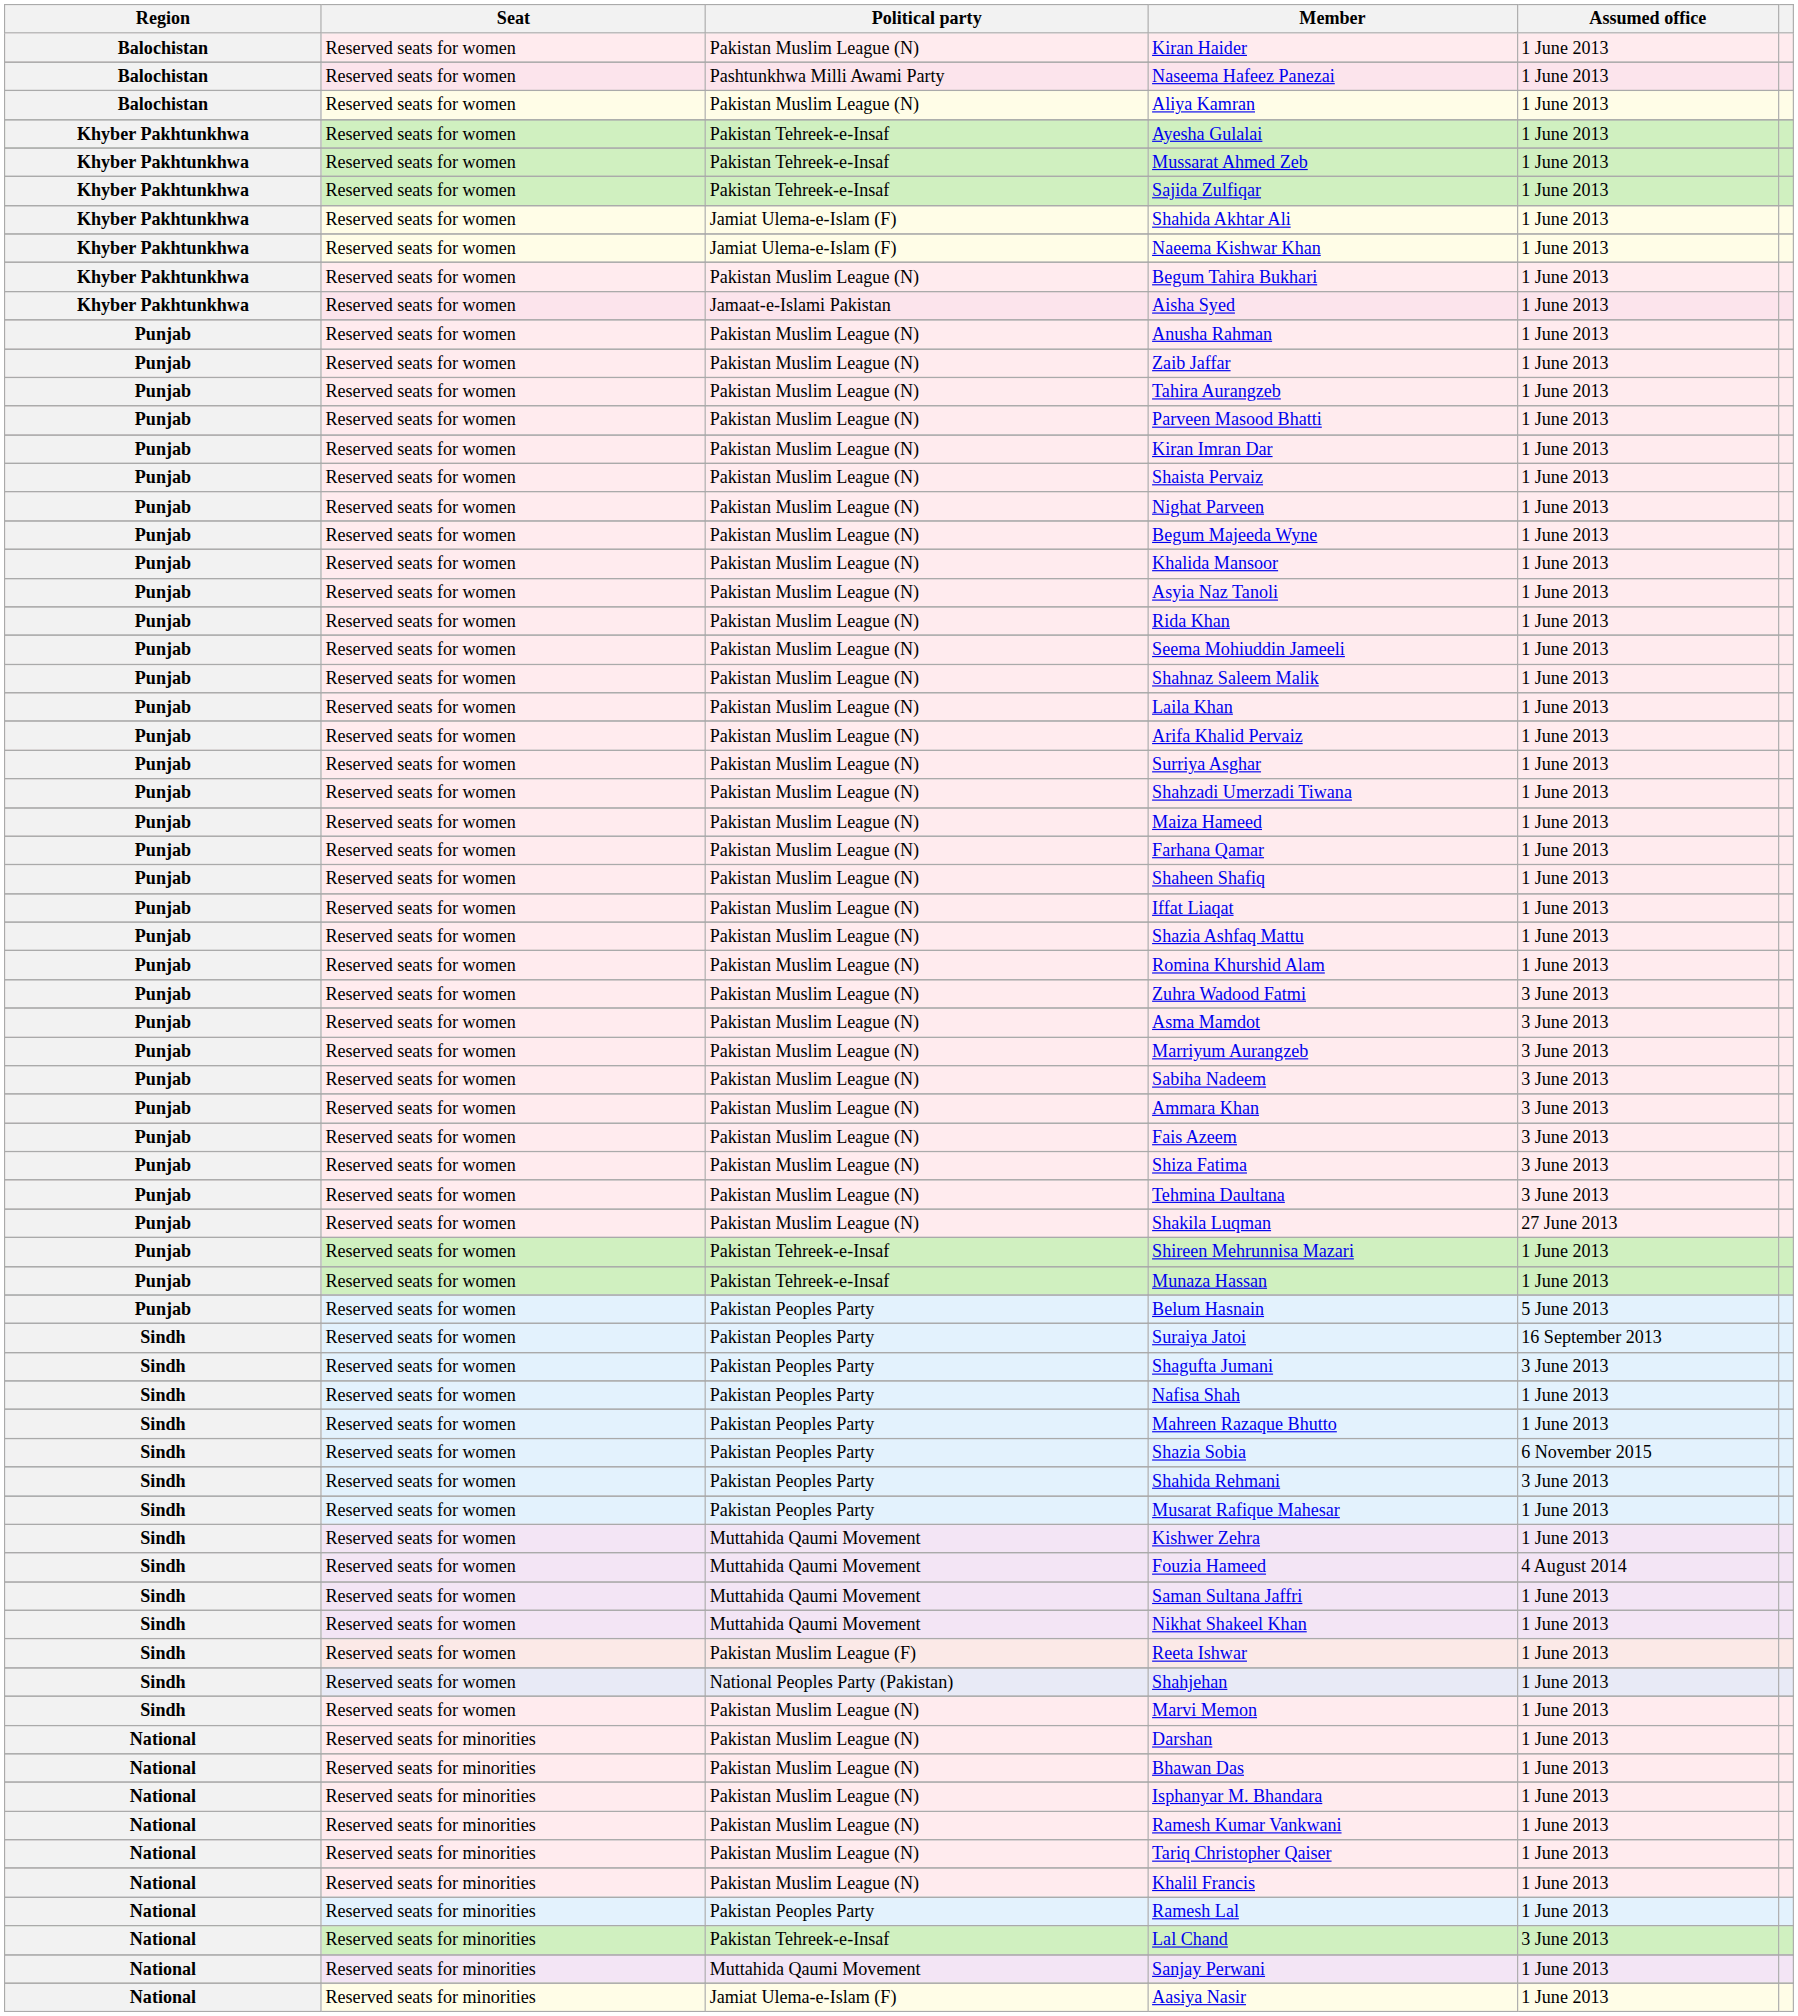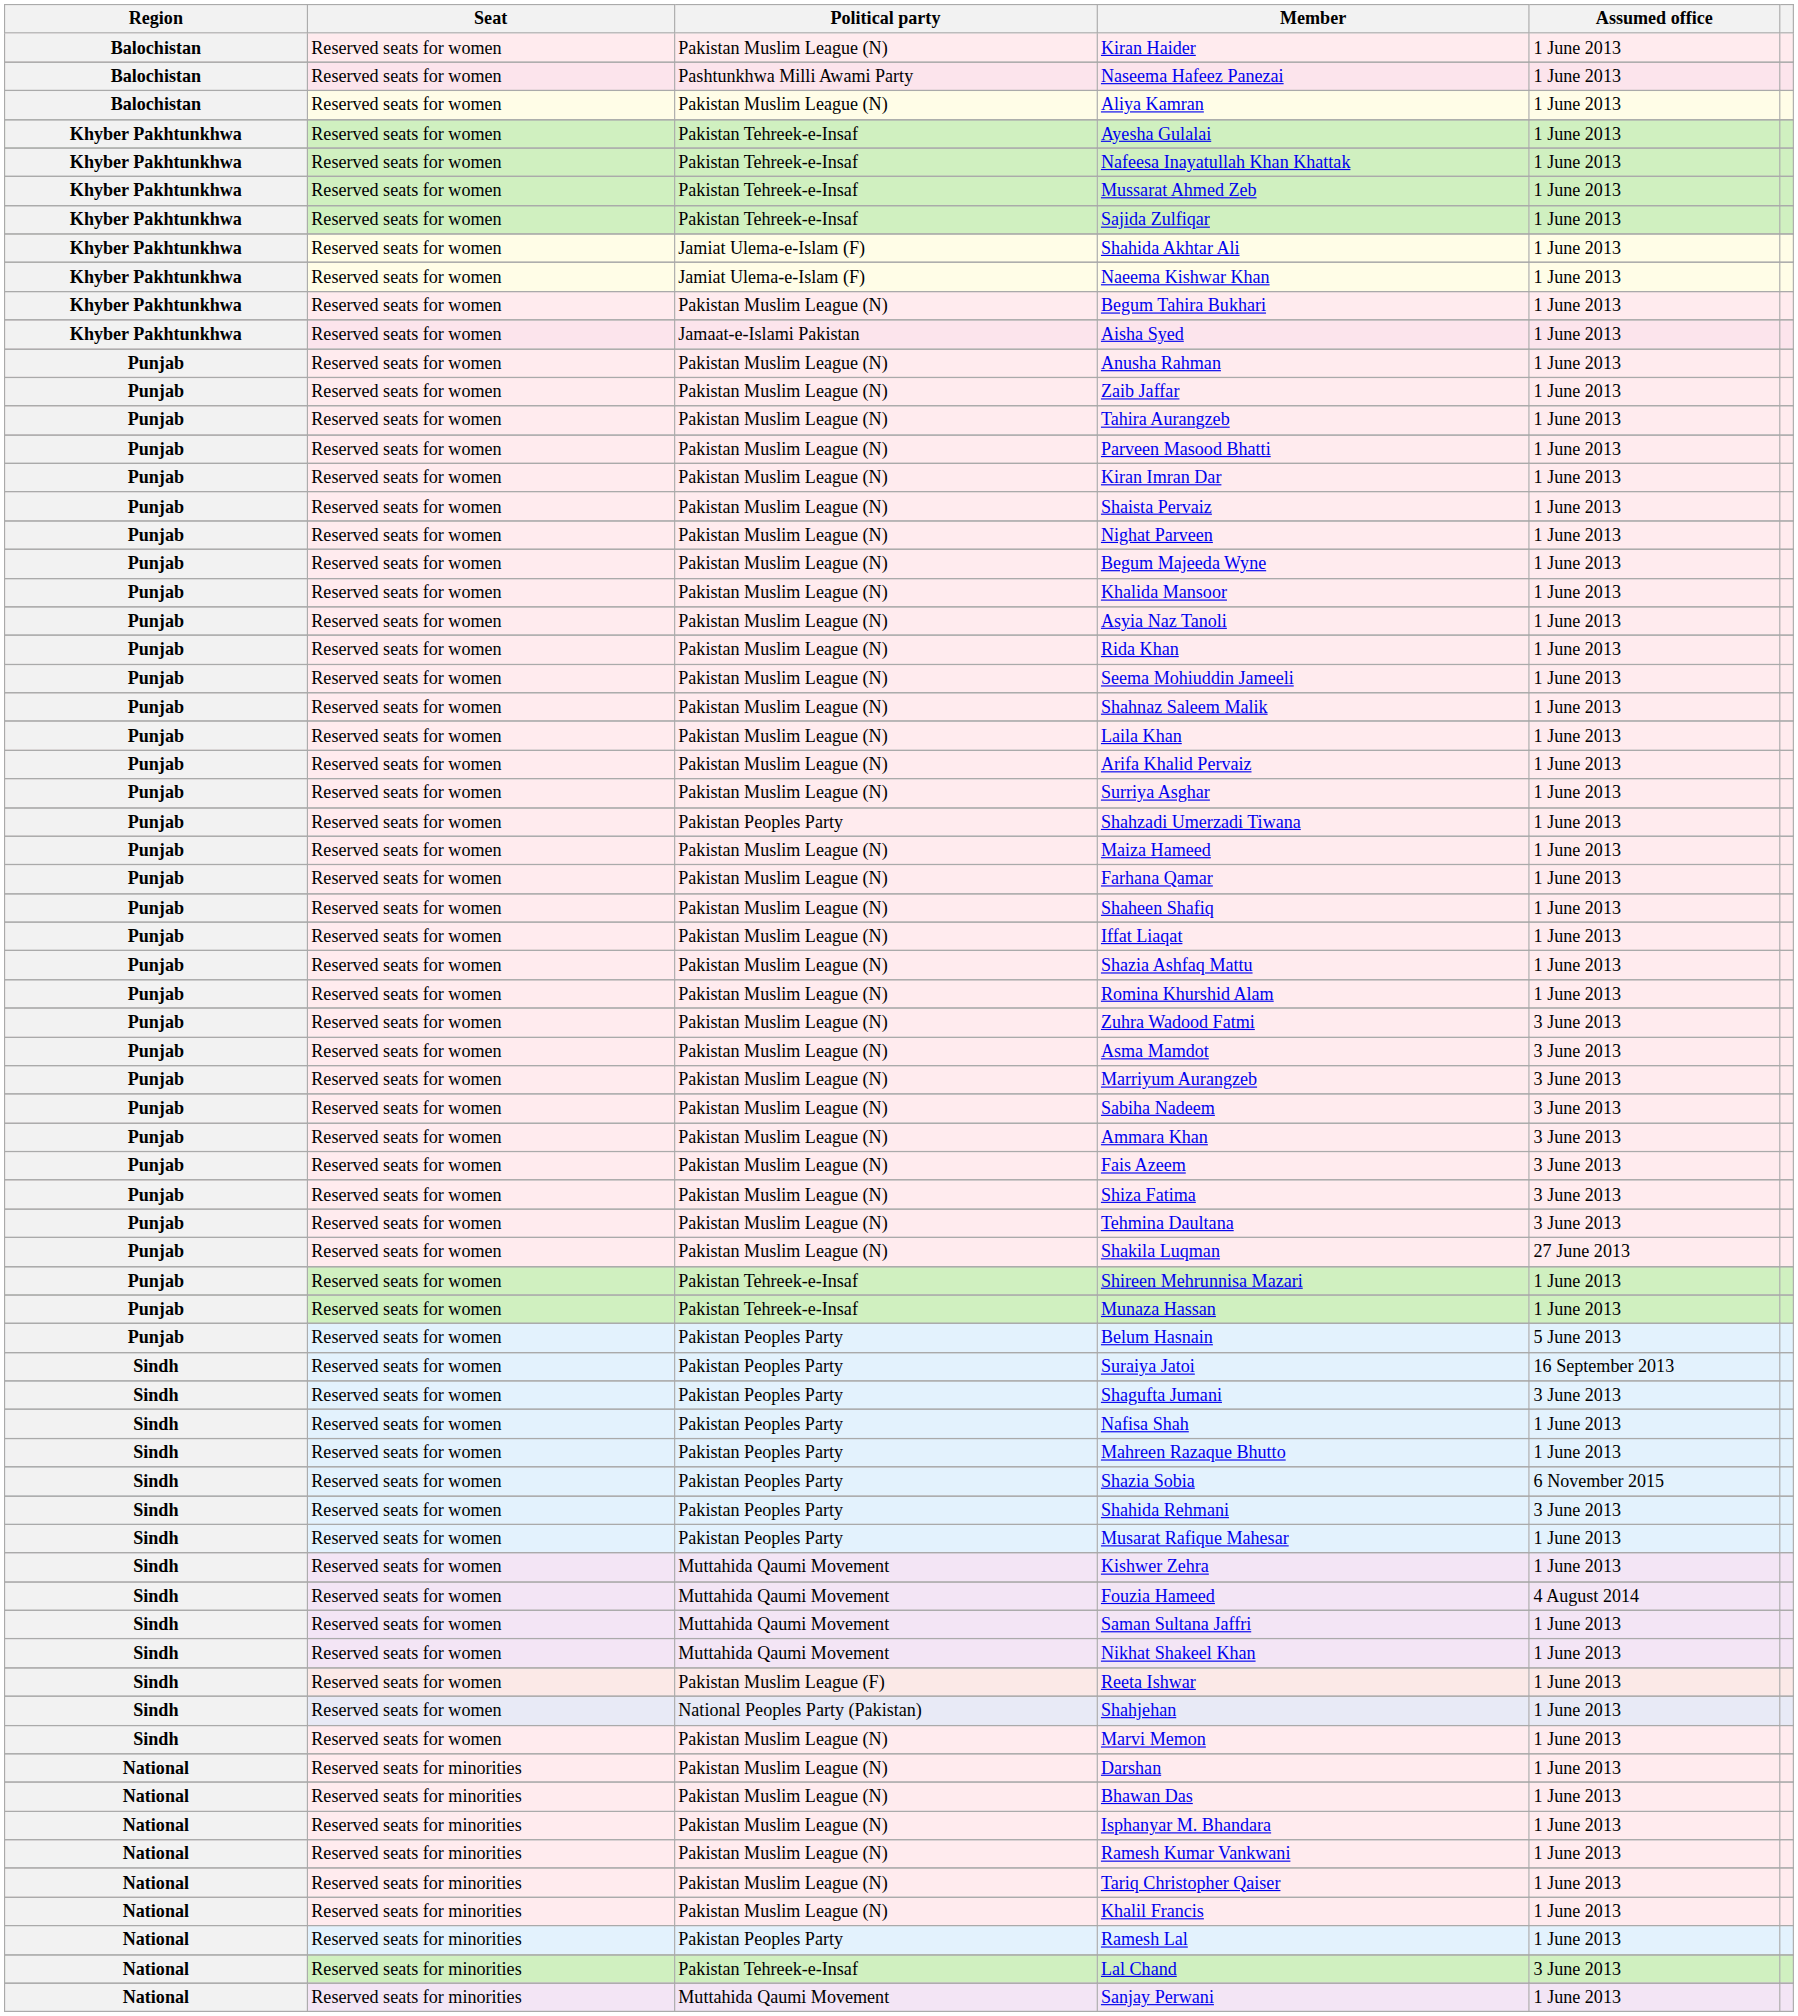+ row: Khyber Pakhtunkhwa | Reserved seats for women | Pakistan Tehreek-e-Insaf | Nafeesa Inayatullah Khan Khattak | 1 June 2013
Shahzadi Umerzadi Tiwana | Political party: Pakistan Muslim League (N) -> Pakistan Peoples Party
- row: National | Reserved seats for minorities | Jamiat Ulema-e-Islam (F) | Aasiya Nasir | 1 June 2013
